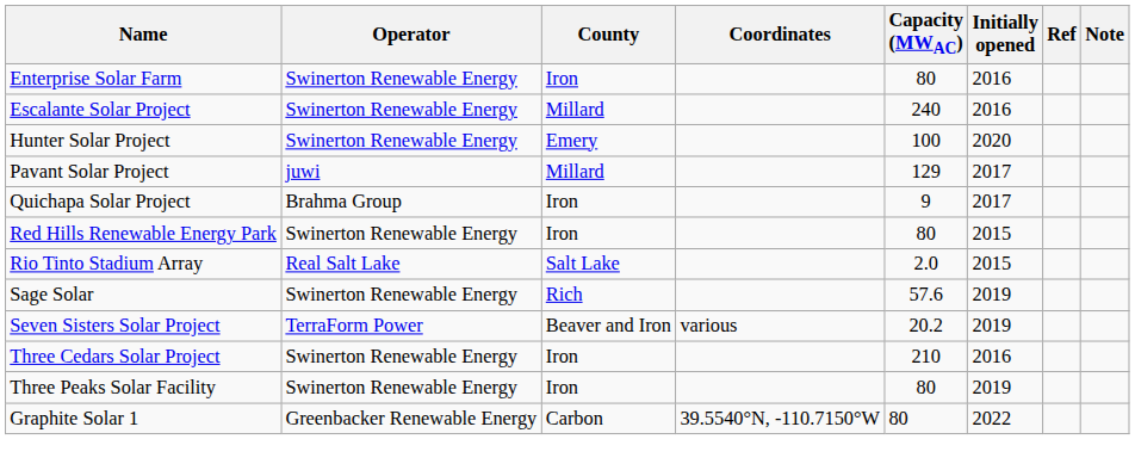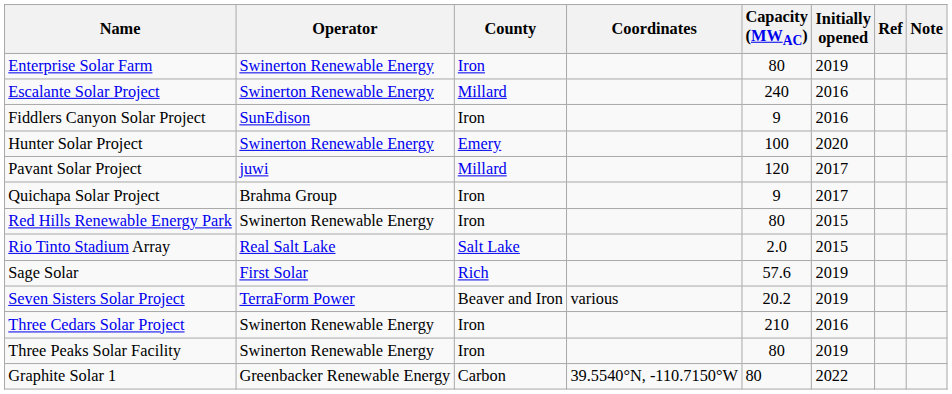Enterprise Solar Farm | Initially opened: 2016 -> 2019
+ row: Fiddlers Canyon Solar Project | SunEdison | Iron | 9 | 2016
Pavant Solar Project | Capacity (MWAC): 129 -> 120
Sage Solar | Operator: Swinerton Renewable Energy -> First Solar
